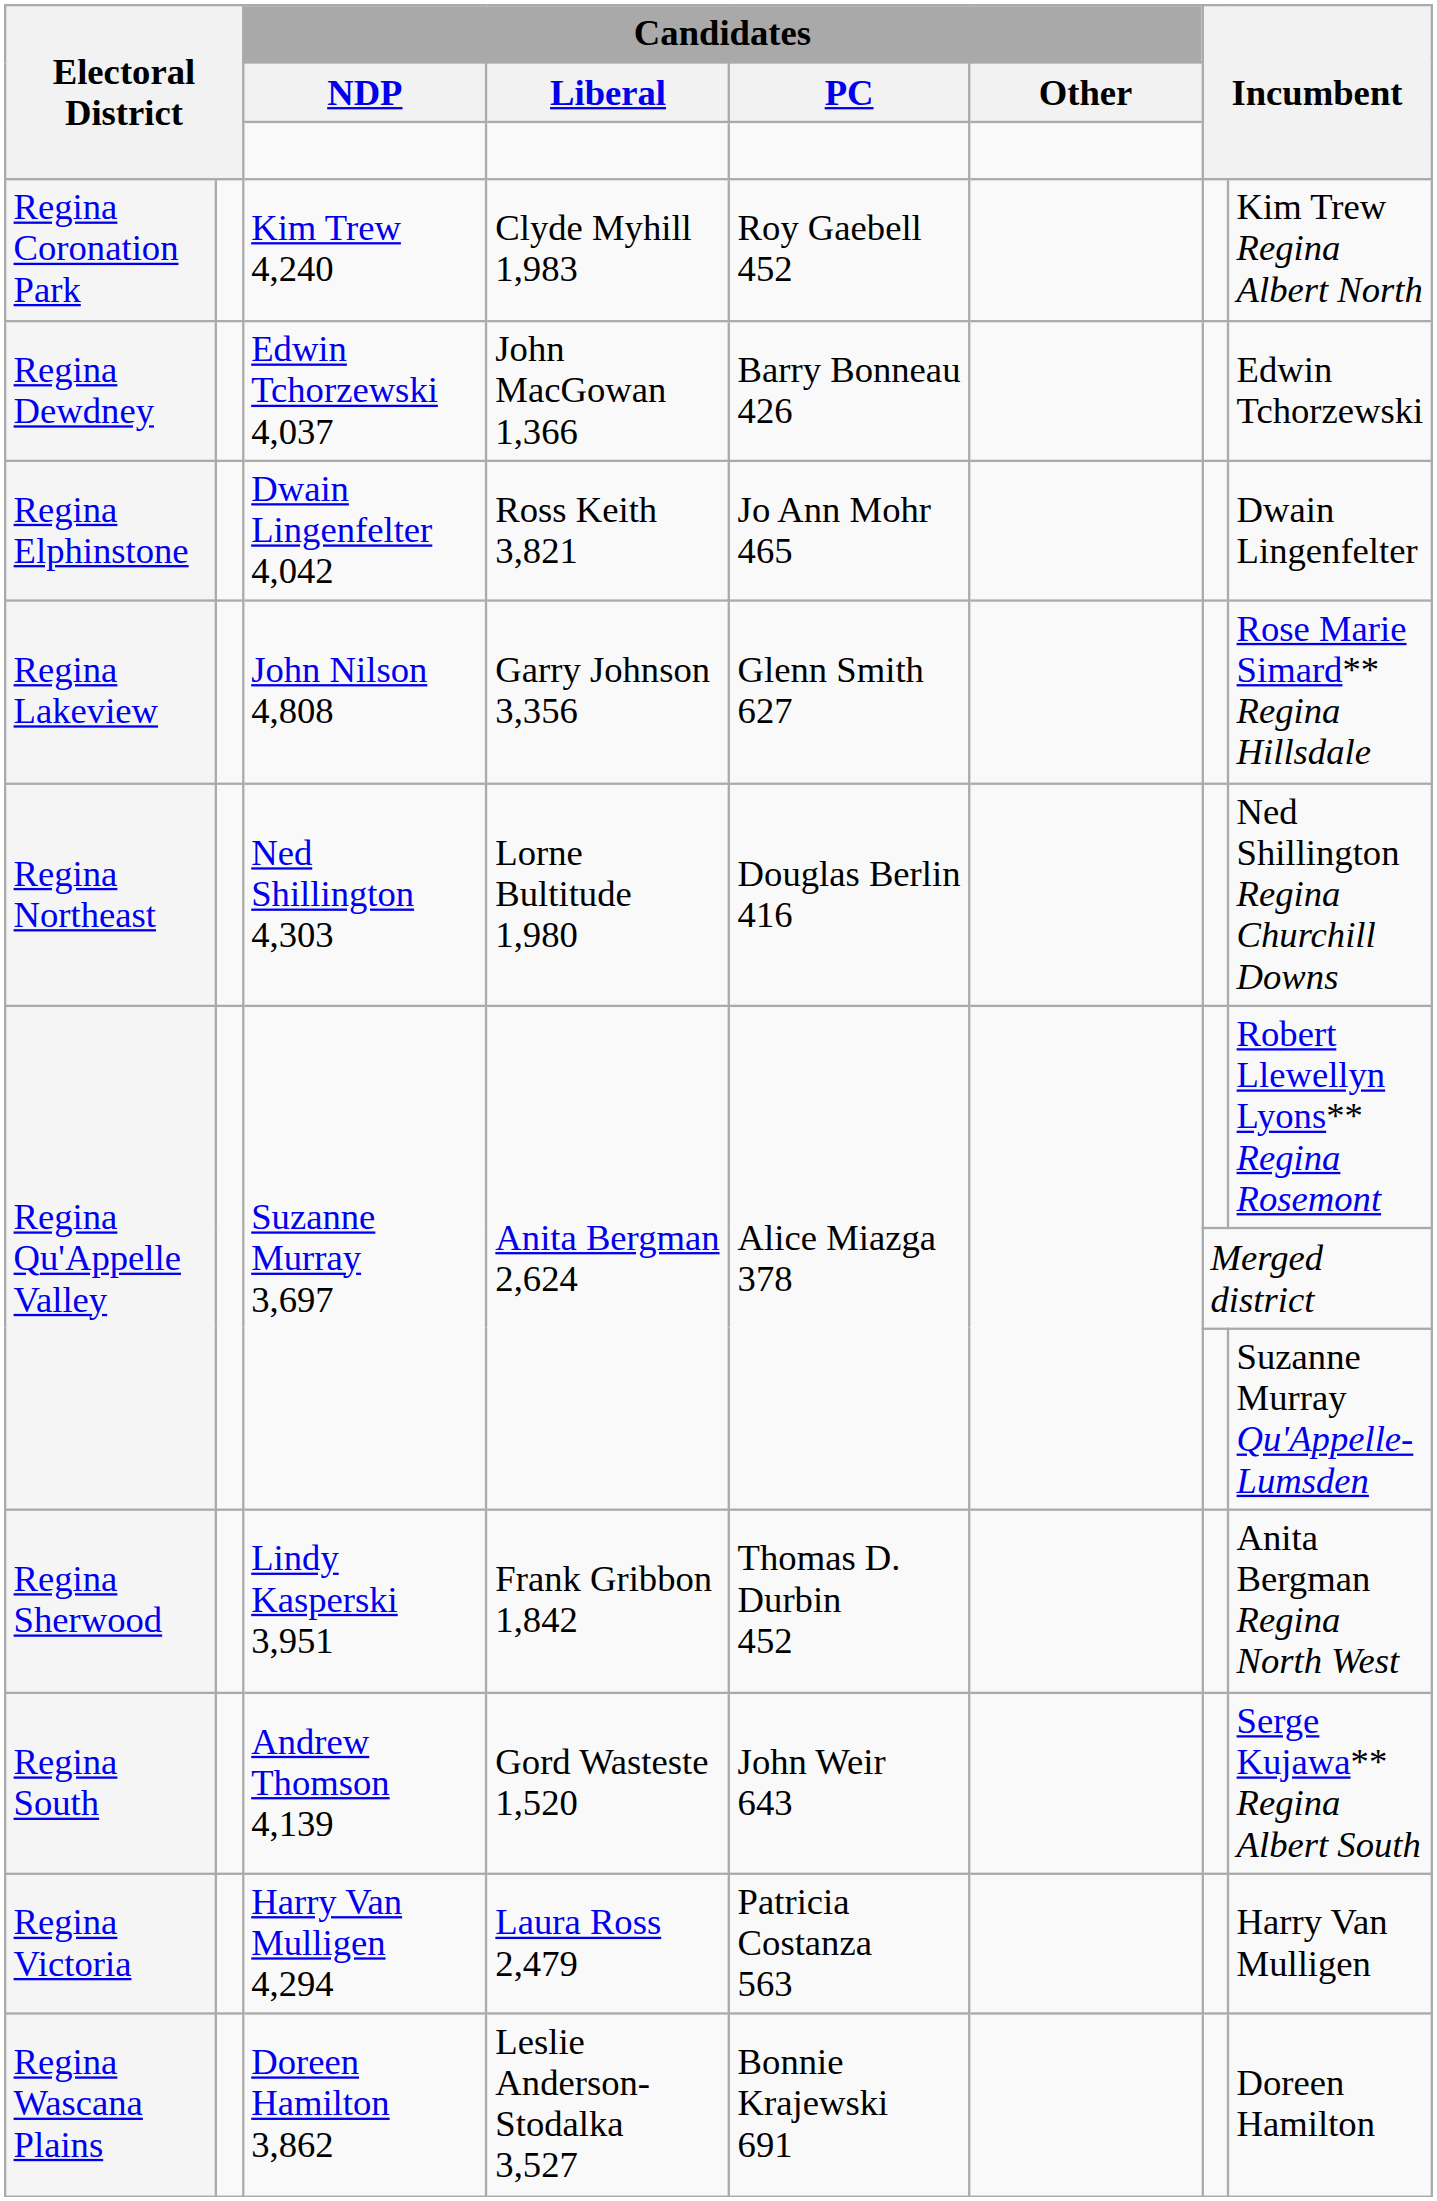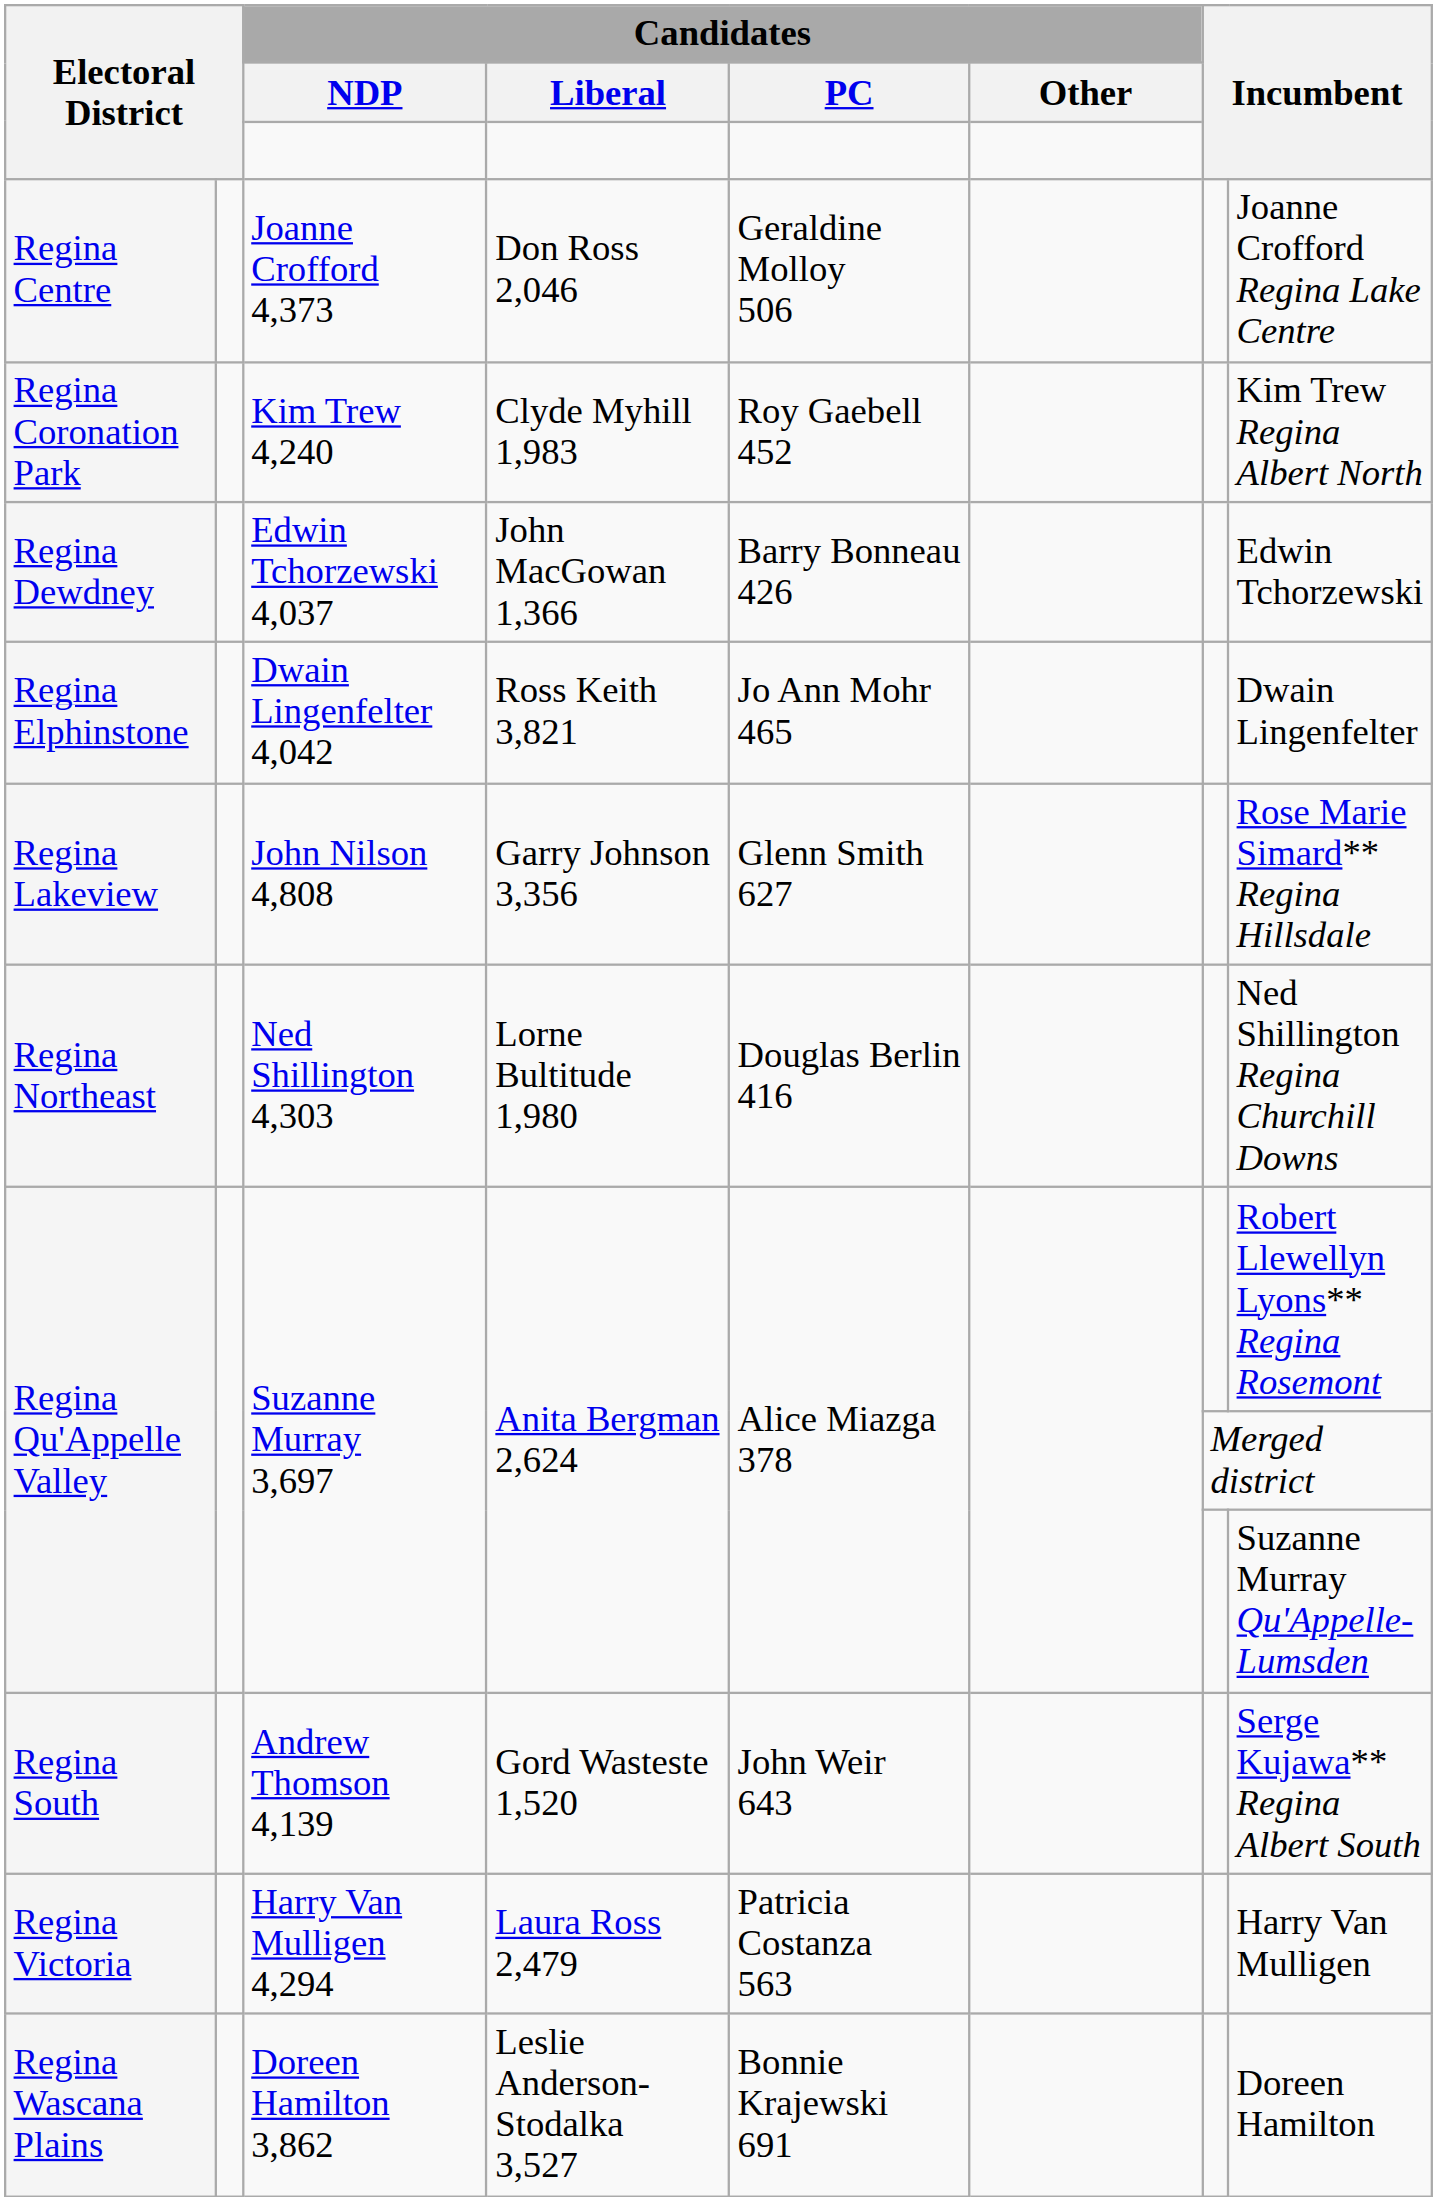+ row: Regina Centre | Joanne Crofford 4,373 | Don Ross 2,046 | Geraldine Molloy 506 | Joanne Crofford Regina Lake Centre
- row: Regina Sherwood | Lindy Kasperski 3,951 | Frank Gribbon 1,842 | Thomas D. Durbin 452 | Anita Bergman Regina North West
